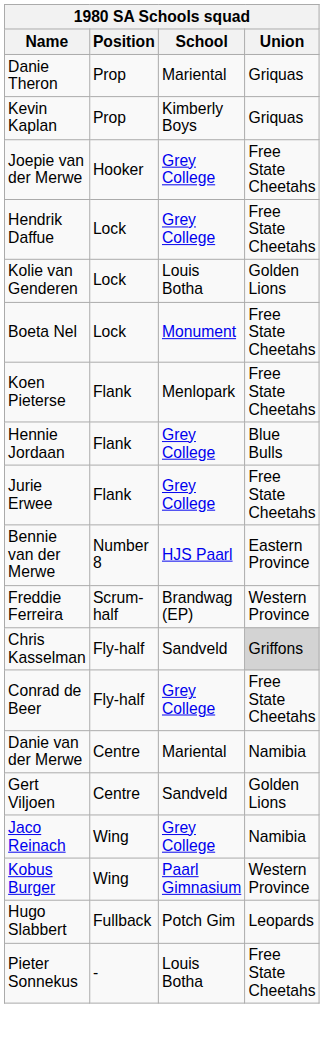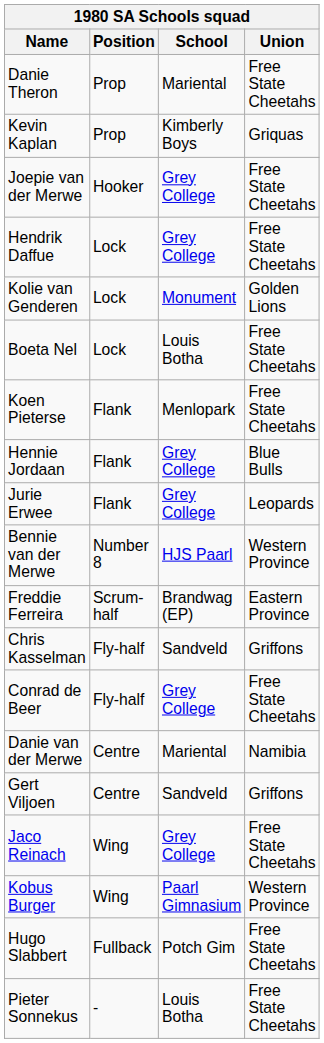Danie Theron | Union: Griquas -> Free State Cheetahs
Kolie van Genderen | School: Louis Botha -> Monument
Boeta Nel | School: Monument -> Louis Botha
Jurie Erwee | Union: Free State Cheetahs -> Leopards
Bennie van der Merwe | Union: Eastern Province -> Western Province
Freddie Ferreira | Union: Western Province -> Eastern Province
Chris Kasselman | Union: lightgrey background -> no background
Gert Viljoen | Union: Golden Lions -> Griffons
Jaco Reinach | Union: Namibia -> Free State Cheetahs
Hugo Slabbert | Union: Leopards -> Free State Cheetahs
